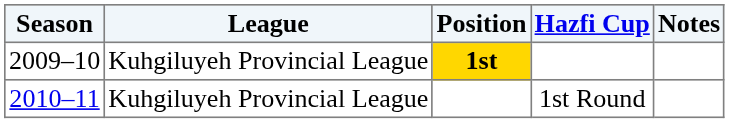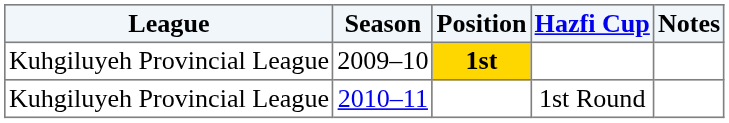columns swapped: Season <-> League
